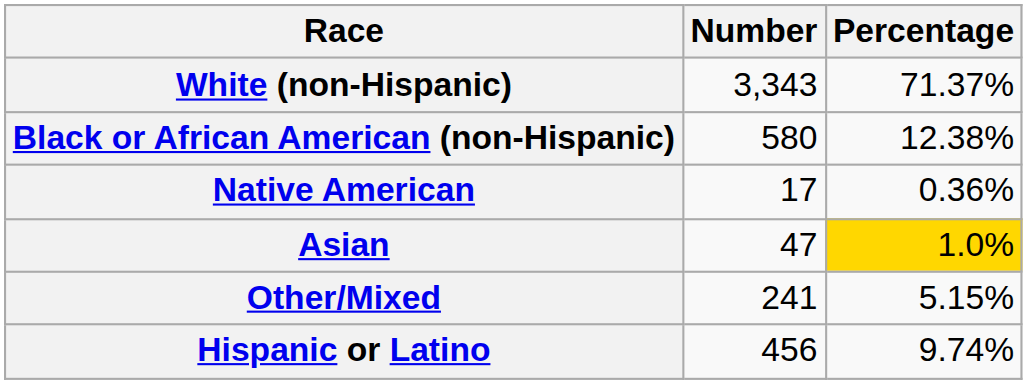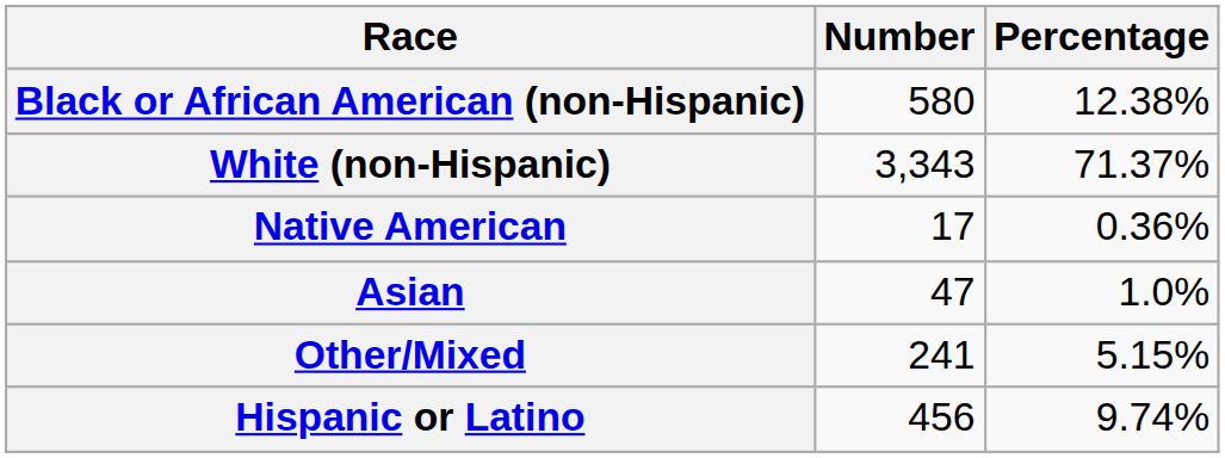rows swapped: White (non-Hispanic) <-> Black or African American (non-Hispanic)
Asian | Percentage: gold background -> no background
